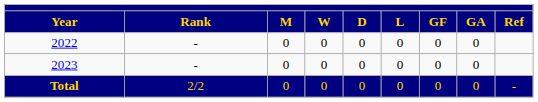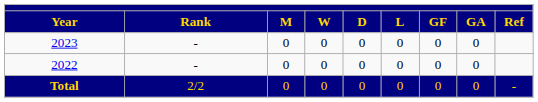rows swapped: 2022 <-> 2023
